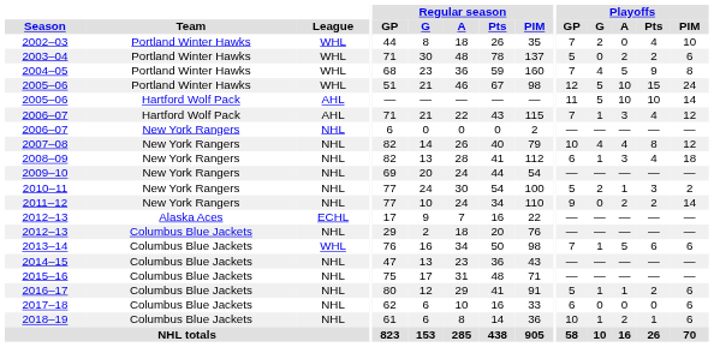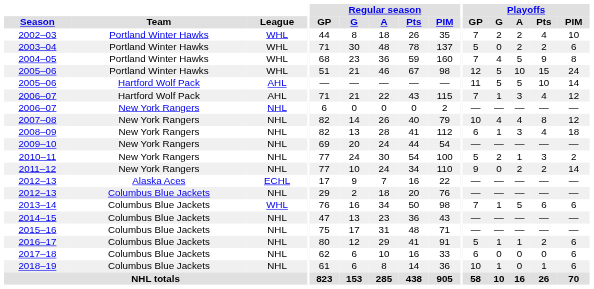2002–03 | Playoffs / A: 0 -> 2
2005–06 / Hartford Wolf Pack | Playoffs / A: 10 -> 5
2018–19 | Playoffs / A: 2 -> 0
